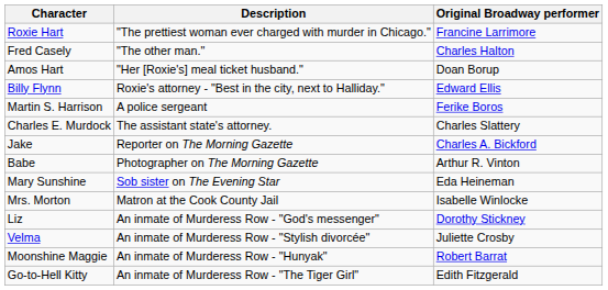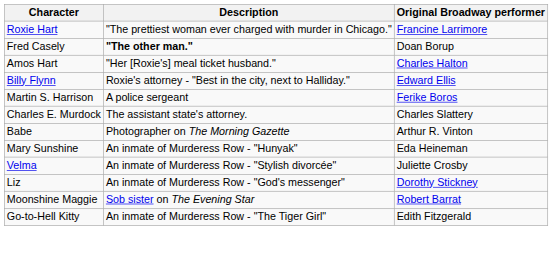Fred Casely | Description: normal -> bold
Fred Casely | Original Broadway performer: Charles Halton -> Doan Borup
Amos Hart | Original Broadway performer: Doan Borup -> Charles Halton
- row: Jake | Reporter on The Morning Gazette | Charles A. Bickford
Mary Sunshine | Description: Sob sister on The Evening Star -> An inmate of Murderess Row - "Hunyak"
- row: Mrs. Morton | Matron at the Cook County Jail | Isabelle Winlocke
rows swapped: Velma <-> Liz
Moonshine Maggie | Description: An inmate of Murderess Row - "Hunyak" -> Sob sister on The Evening Star
